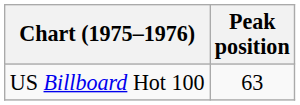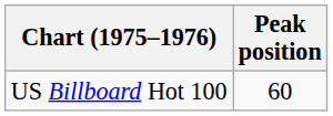US Billboard Hot 100 | Peak position: 63 -> 60
